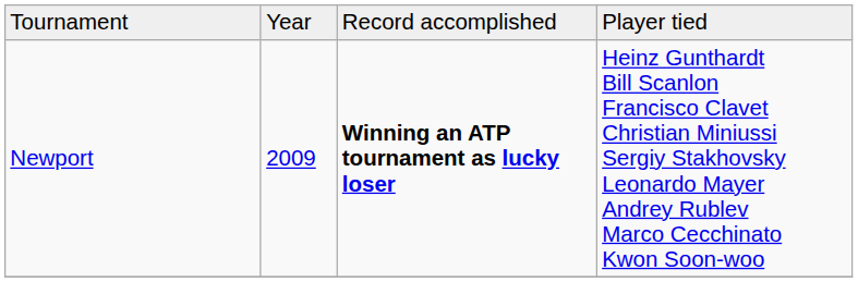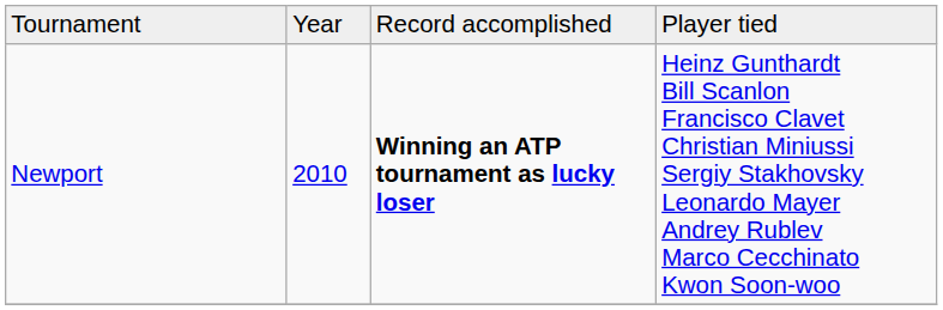Newport | column 2: 2009 -> 2010
